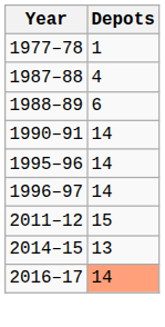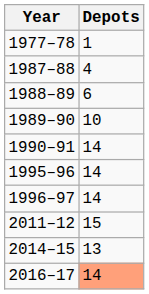+ row: 1989–90 | 10
